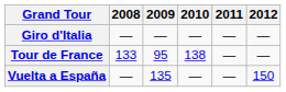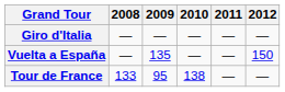rows swapped: Tour de France <-> Vuelta a España
